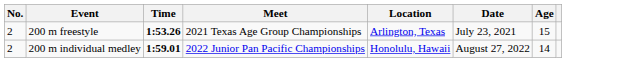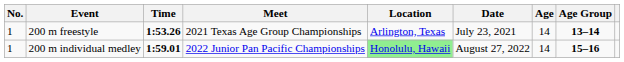+ column: Age Group | 13–14 | 15–16
200 m freestyle | No.: 2 -> 1
200 m freestyle | Age: 15 -> 14
200 m individual medley | No.: 2 -> 1
200 m individual medley | Location: no background -> lightgreen background
